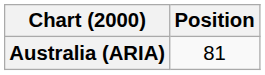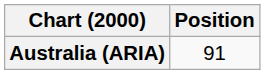Australia (ARIA) | Position: 81 -> 91
